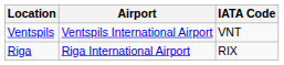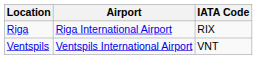rows swapped: Riga <-> Ventspils
